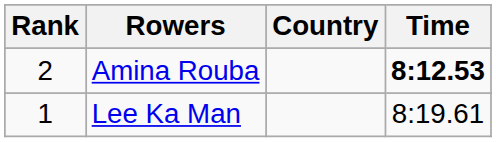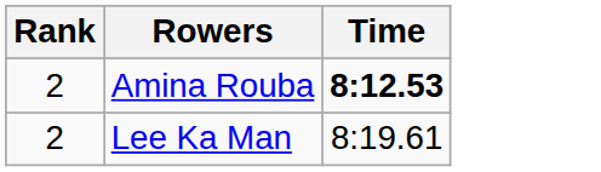- column: Country
Lee Ka Man | Rank: 1 -> 2
